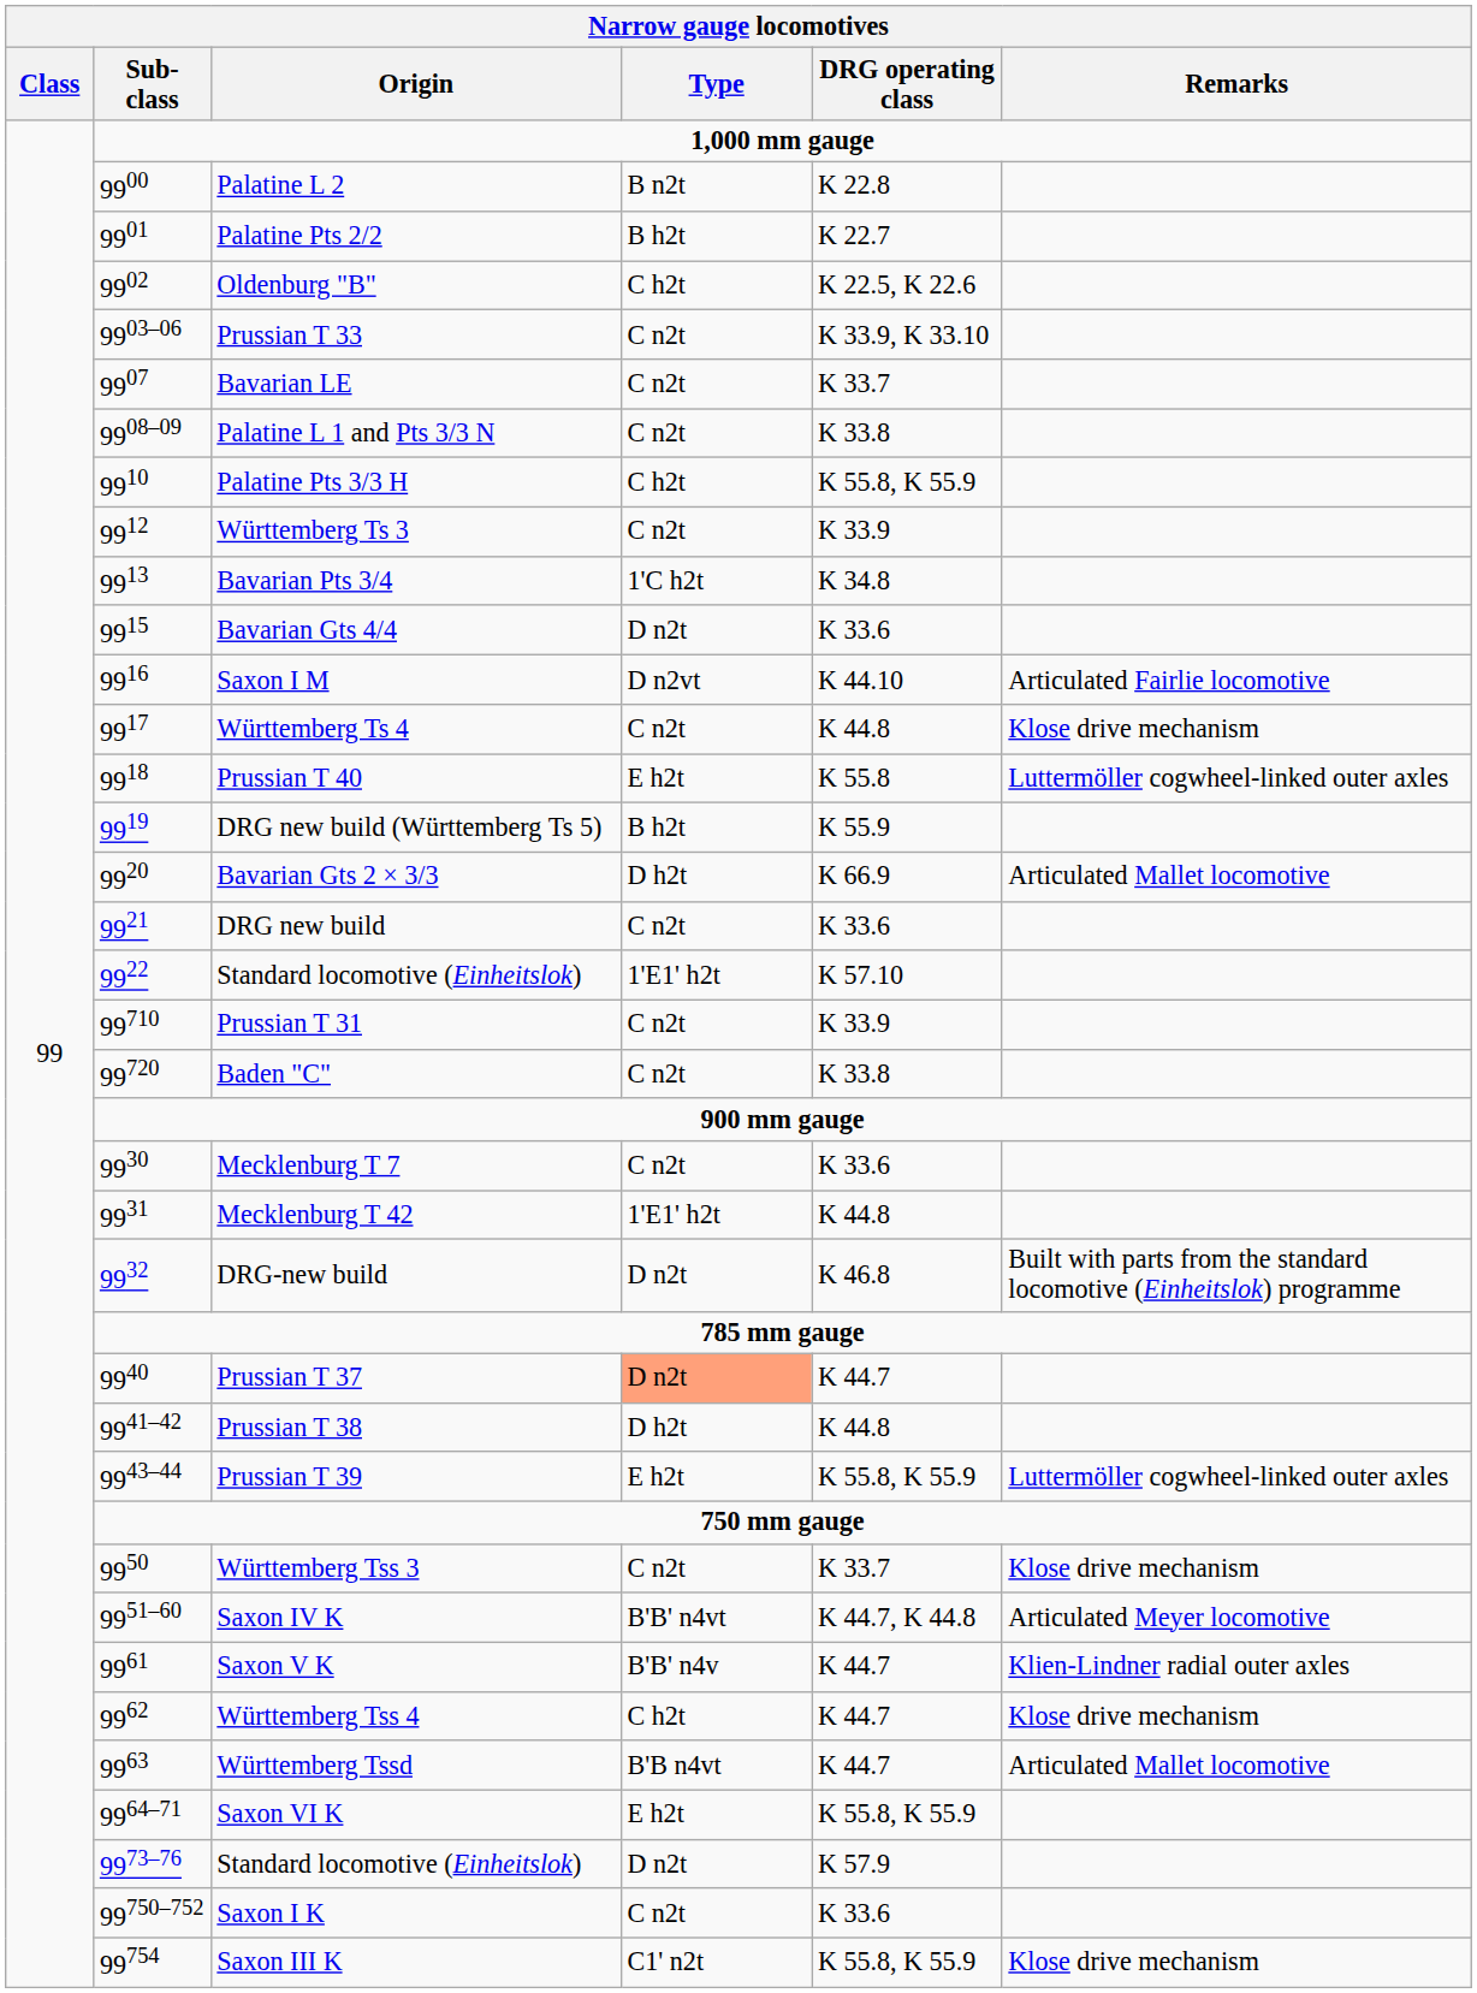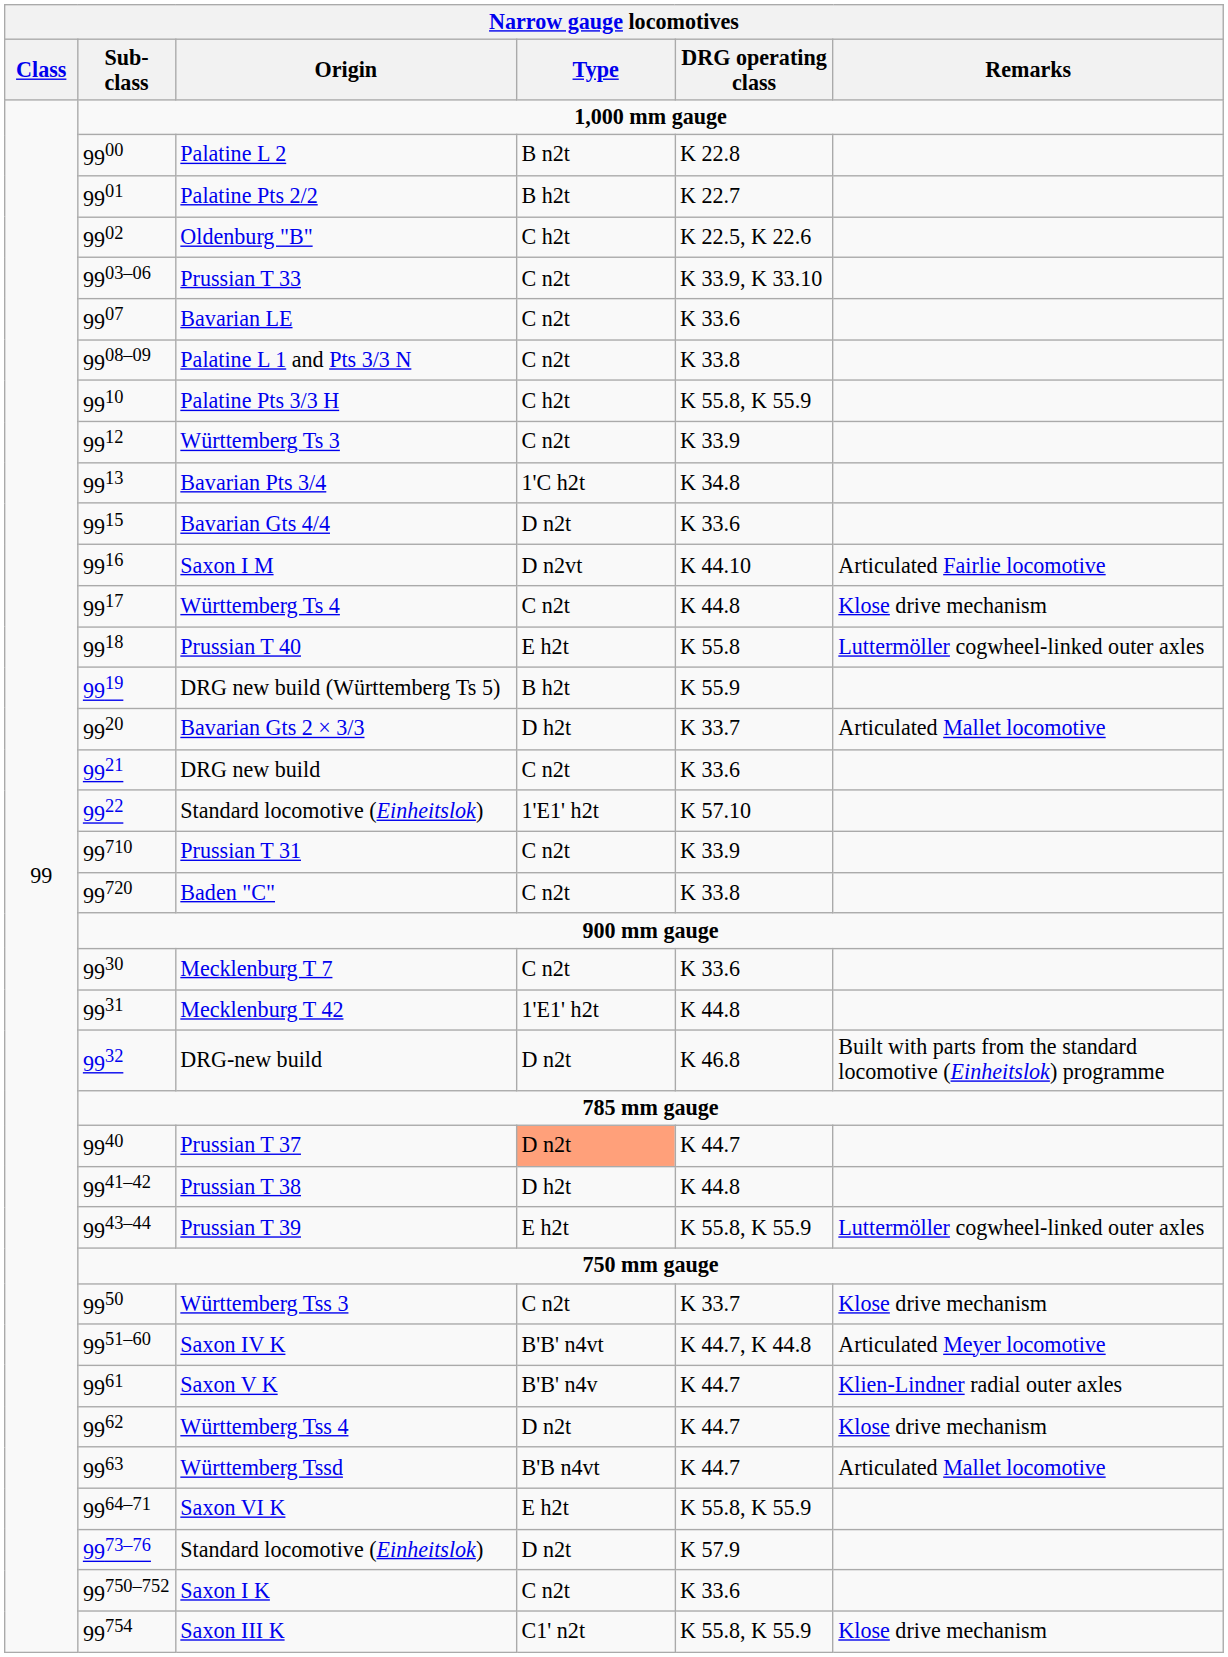Bavarian LE | DRG operating class: K 33.7 -> K 33.6
Bavarian Gts 2 × 3/3 | DRG operating class: K 66.9 -> K 33.7
Württemberg Tss 4 | Type: C h2t -> D n2t
